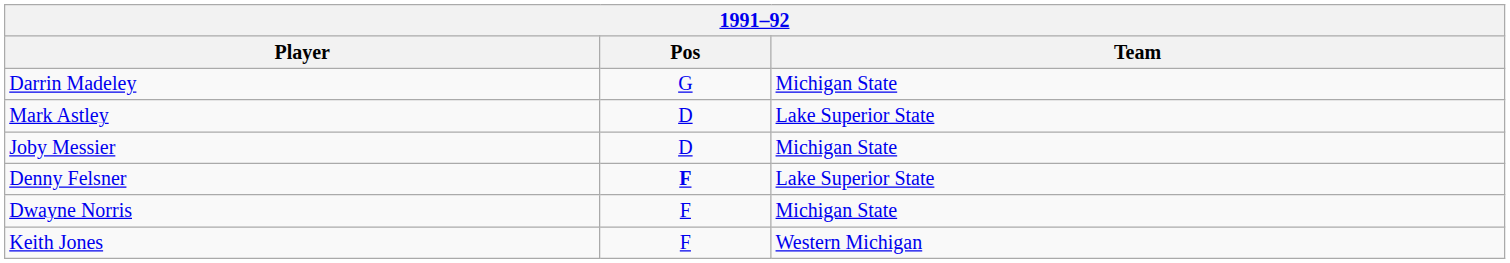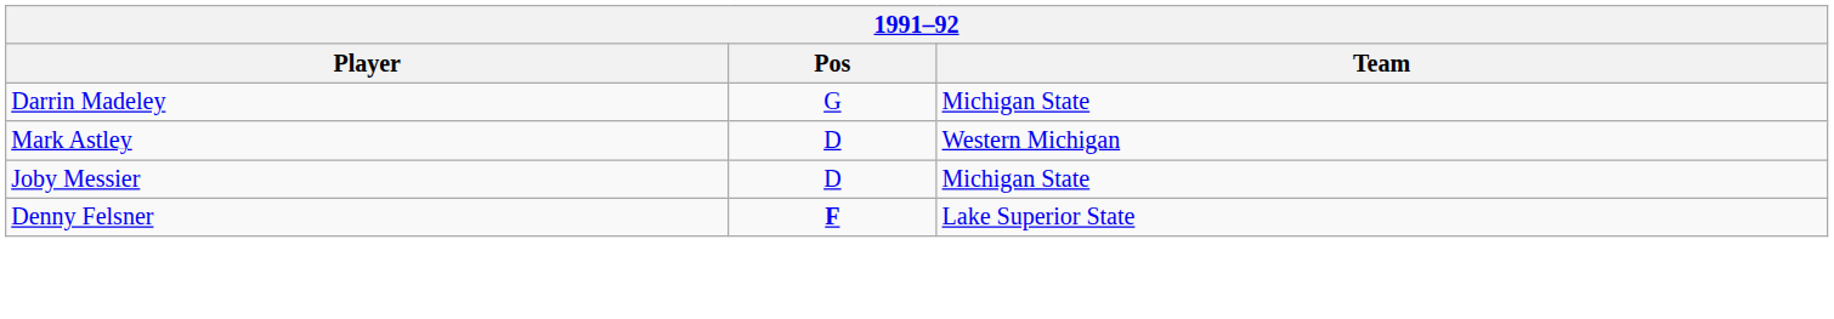Mark Astley | Team: Lake Superior State -> Western Michigan
- row: Dwayne Norris | F | Michigan State
- row: Keith Jones | F | Western Michigan
